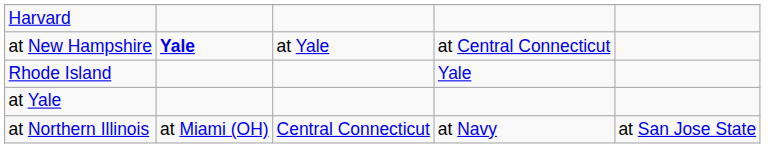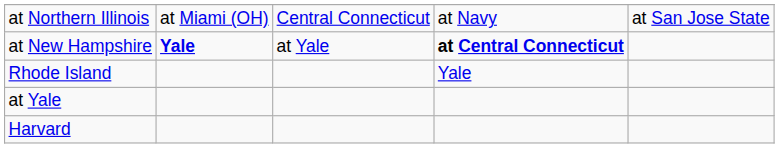rows swapped: at Northern Illinois <-> Harvard
at New Hampshire | column 4: normal -> bold
